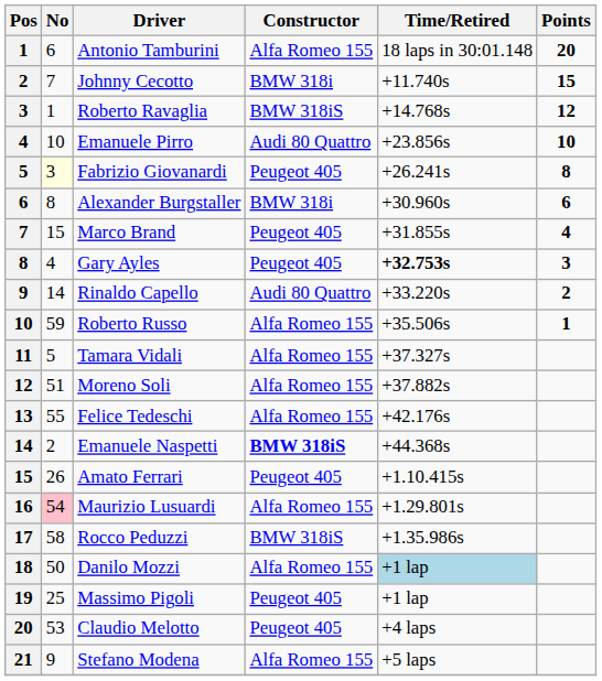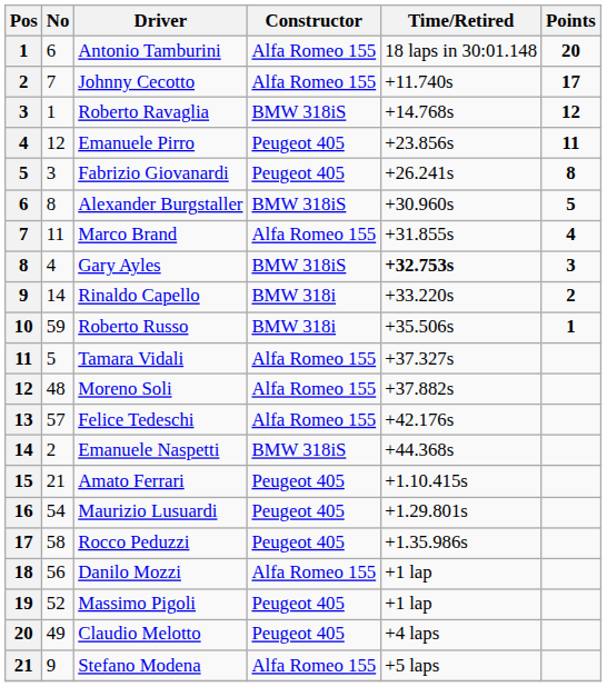Johnny Cecotto | Constructor: BMW 318i -> Alfa Romeo 155
Johnny Cecotto | Points: 15 -> 17
Emanuele Pirro | No: 10 -> 12
Emanuele Pirro | Constructor: Audi 80 Quattro -> Peugeot 405
Emanuele Pirro | Points: 10 -> 11
Fabrizio Giovanardi | No: lightyellow background -> no background
Alexander Burgstaller | Constructor: BMW 318i -> BMW 318iS
Alexander Burgstaller | Points: 6 -> 5
Marco Brand | No: 15 -> 11
Marco Brand | Constructor: Peugeot 405 -> Alfa Romeo 155
Gary Ayles | Constructor: Peugeot 405 -> BMW 318iS
Rinaldo Capello | Constructor: Audi 80 Quattro -> BMW 318i
Roberto Russo | Constructor: Alfa Romeo 155 -> BMW 318i
Moreno Soli | No: 51 -> 48
Felice Tedeschi | No: 55 -> 57
Emanuele Naspetti | Constructor: bold -> normal
Amato Ferrari | No: 26 -> 21
Maurizio Lusuardi | No: pink background -> no background
Maurizio Lusuardi | Constructor: Alfa Romeo 155 -> Peugeot 405
Rocco Peduzzi | Constructor: BMW 318iS -> Peugeot 405
Danilo Mozzi | No: 50 -> 56
Danilo Mozzi | Time/Retired: lightblue background -> no background
Massimo Pigoli | No: 25 -> 52
Claudio Melotto | No: 53 -> 49
